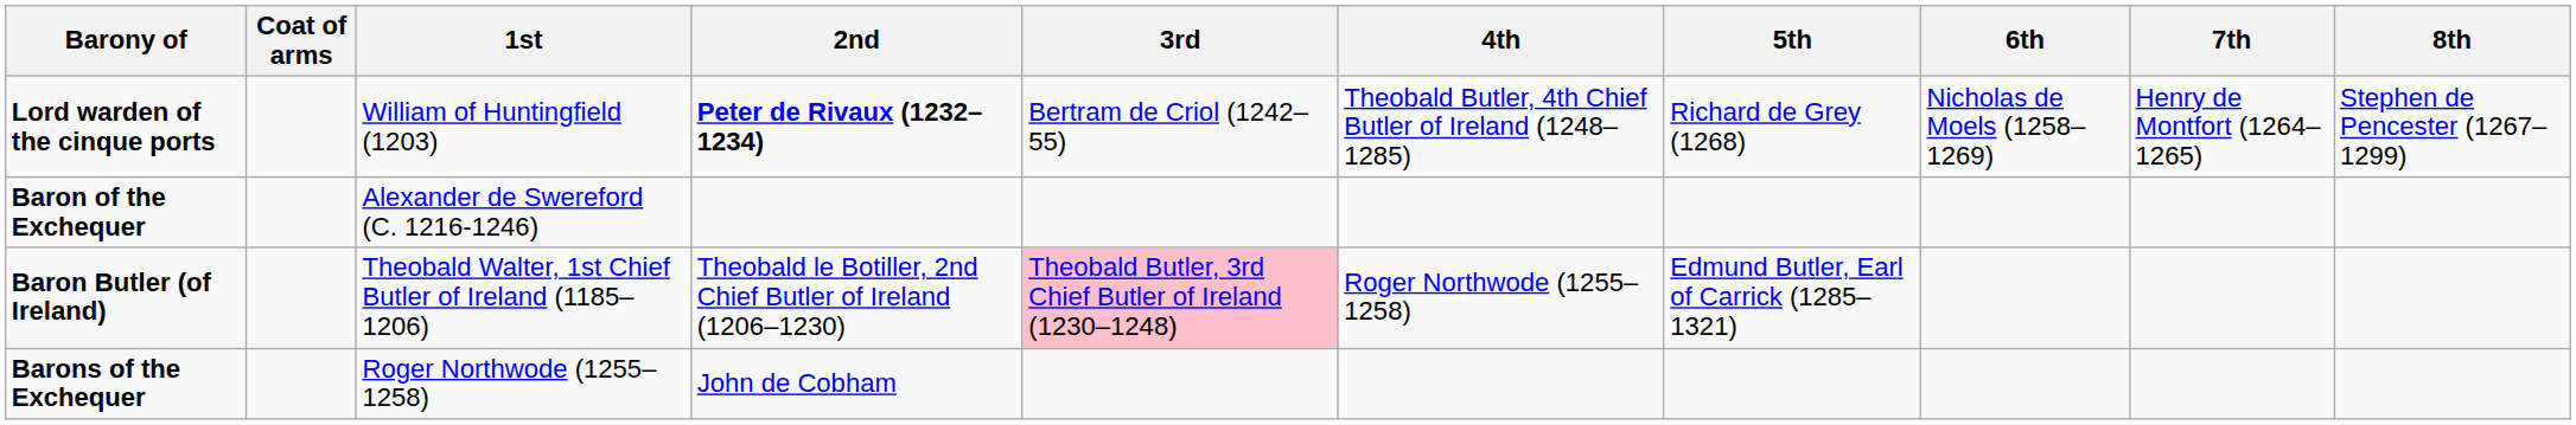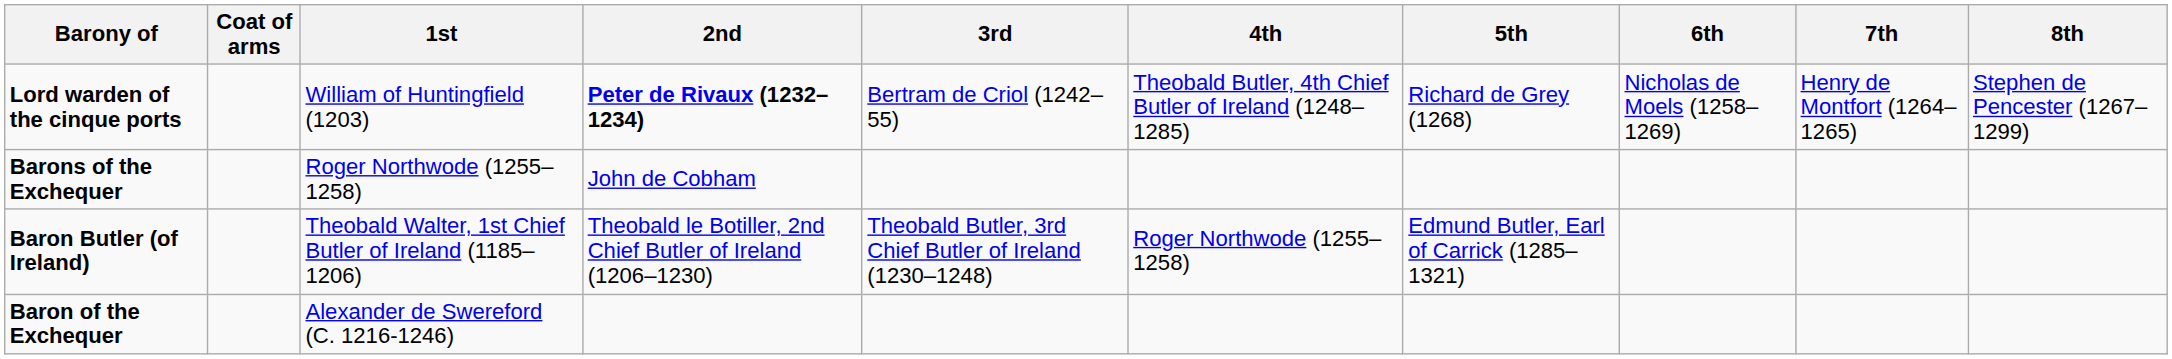rows swapped: Barons of the Exchequer <-> Baron of the Exchequer
Baron Butler (of Ireland) | 3rd: pink background -> no background
